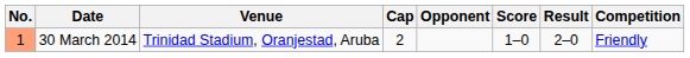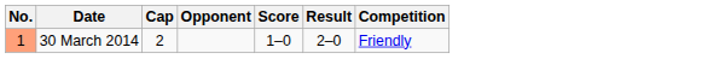- column: Venue | Trinidad Stadium, Oranjestad, Aruba
